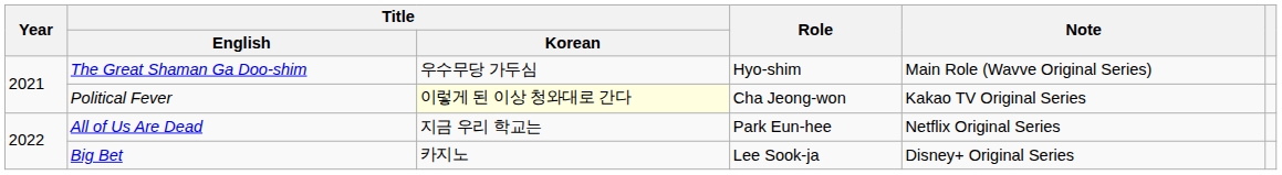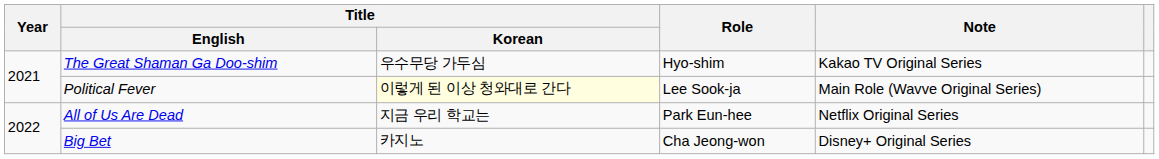The Great Shaman Ga Doo-shim | Note: Main Role (Wavve Original Series) -> Kakao TV Original Series
Political Fever | Role: Cha Jeong-won -> Lee Sook-ja
Political Fever | Note: Kakao TV Original Series -> Main Role (Wavve Original Series)
Big Bet | Role: Lee Sook-ja -> Cha Jeong-won
